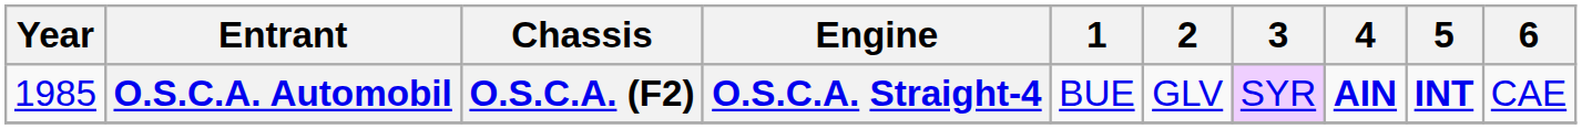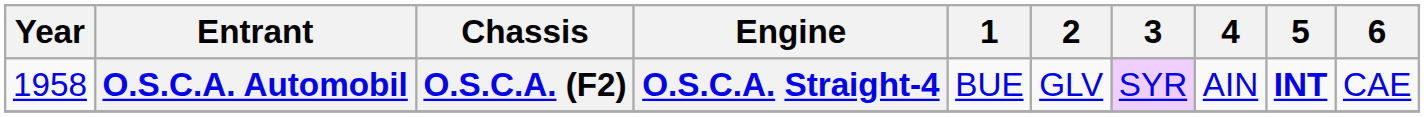O.S.C.A. Automobil | Year: 1985 -> 1958
O.S.C.A. Automobil | 4: bold -> normal
